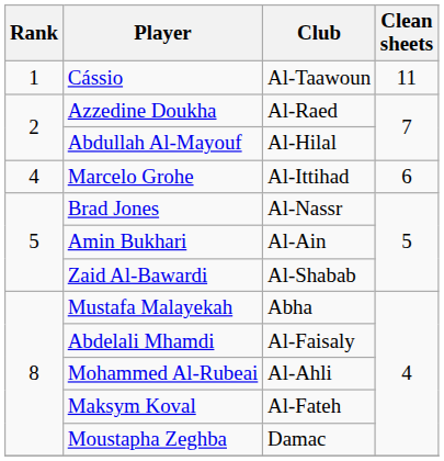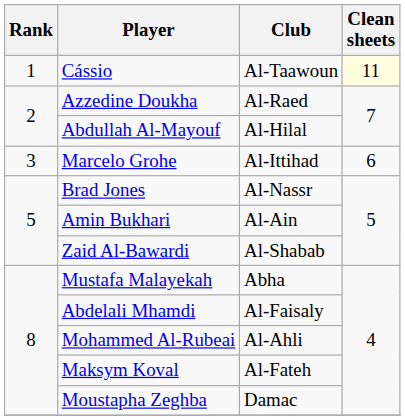Cássio | Clean sheets: no background -> lightyellow background
Marcelo Grohe | Rank: 4 -> 3
